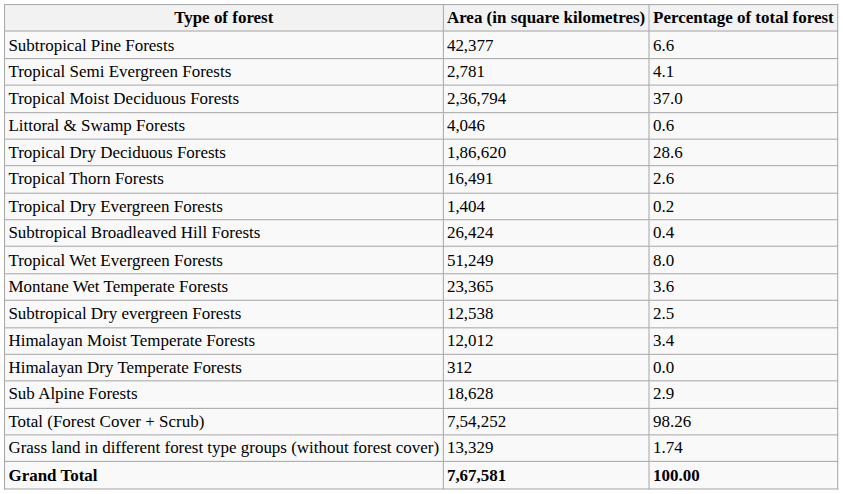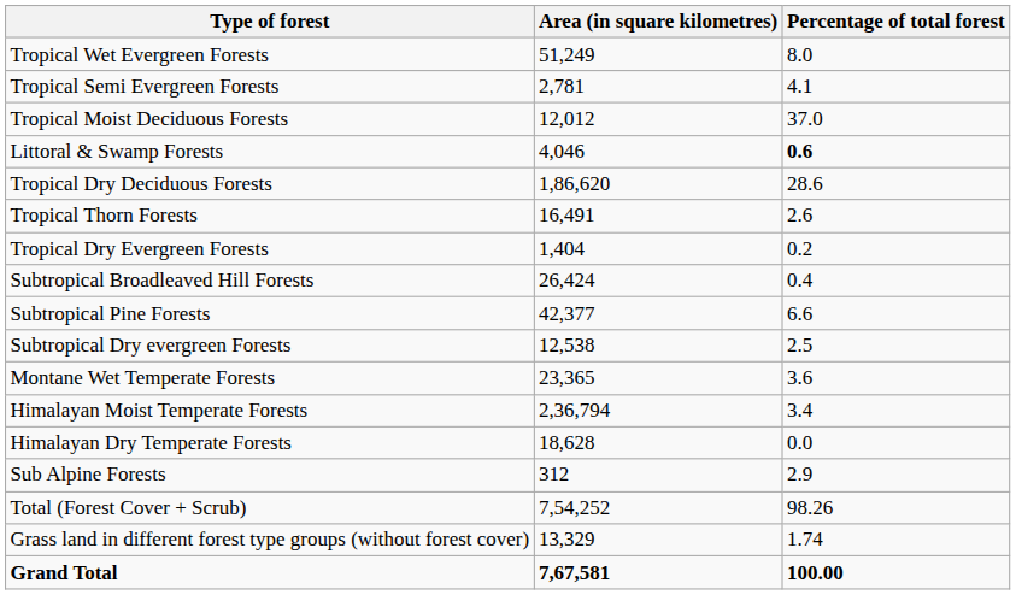rows swapped: Tropical Wet Evergreen Forests <-> Subtropical Pine Forests
Tropical Moist Deciduous Forests | Area (in square kilometres): 2,36,794 -> 12,012
Littoral & Swamp Forests | Percentage of total forest: normal -> bold
rows swapped: Subtropical Dry evergreen Forests <-> Montane Wet Temperate Forests
Himalayan Moist Temperate Forests | Area (in square kilometres): 12,012 -> 2,36,794
Himalayan Dry Temperate Forests | Area (in square kilometres): 312 -> 18,628
Sub Alpine Forests | Area (in square kilometres): 18,628 -> 312
